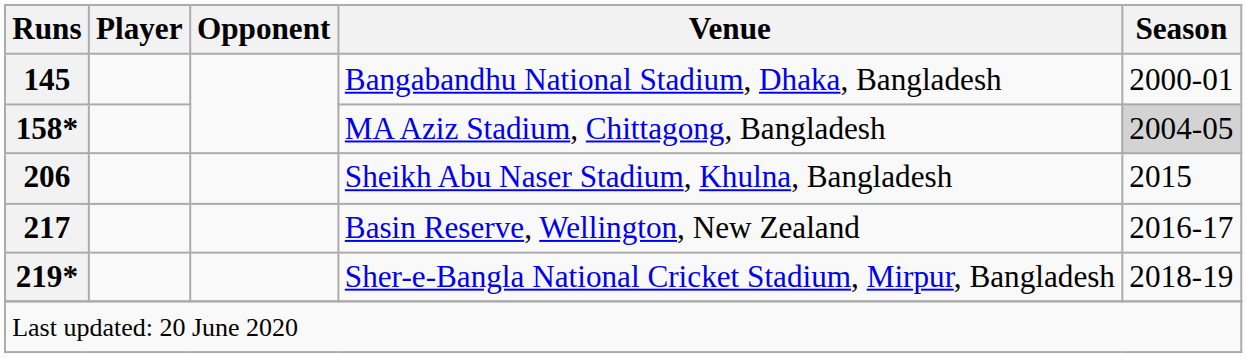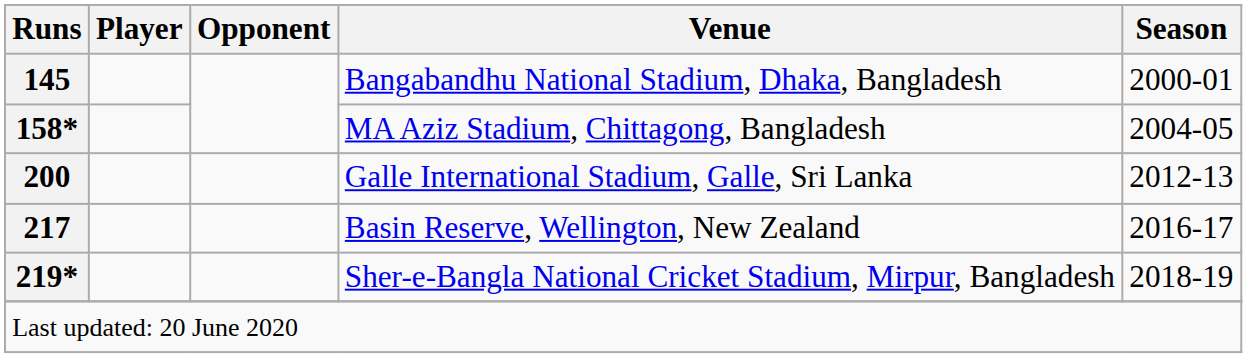MA Aziz Stadium, Chittagong, Bangladesh | Season: lightgrey background -> no background
+ row: 200 | Galle International Stadium, Galle, Sri Lanka | 2012-13
- row: 206 | Sheikh Abu Naser Stadium, Khulna, Bangladesh | 2015
